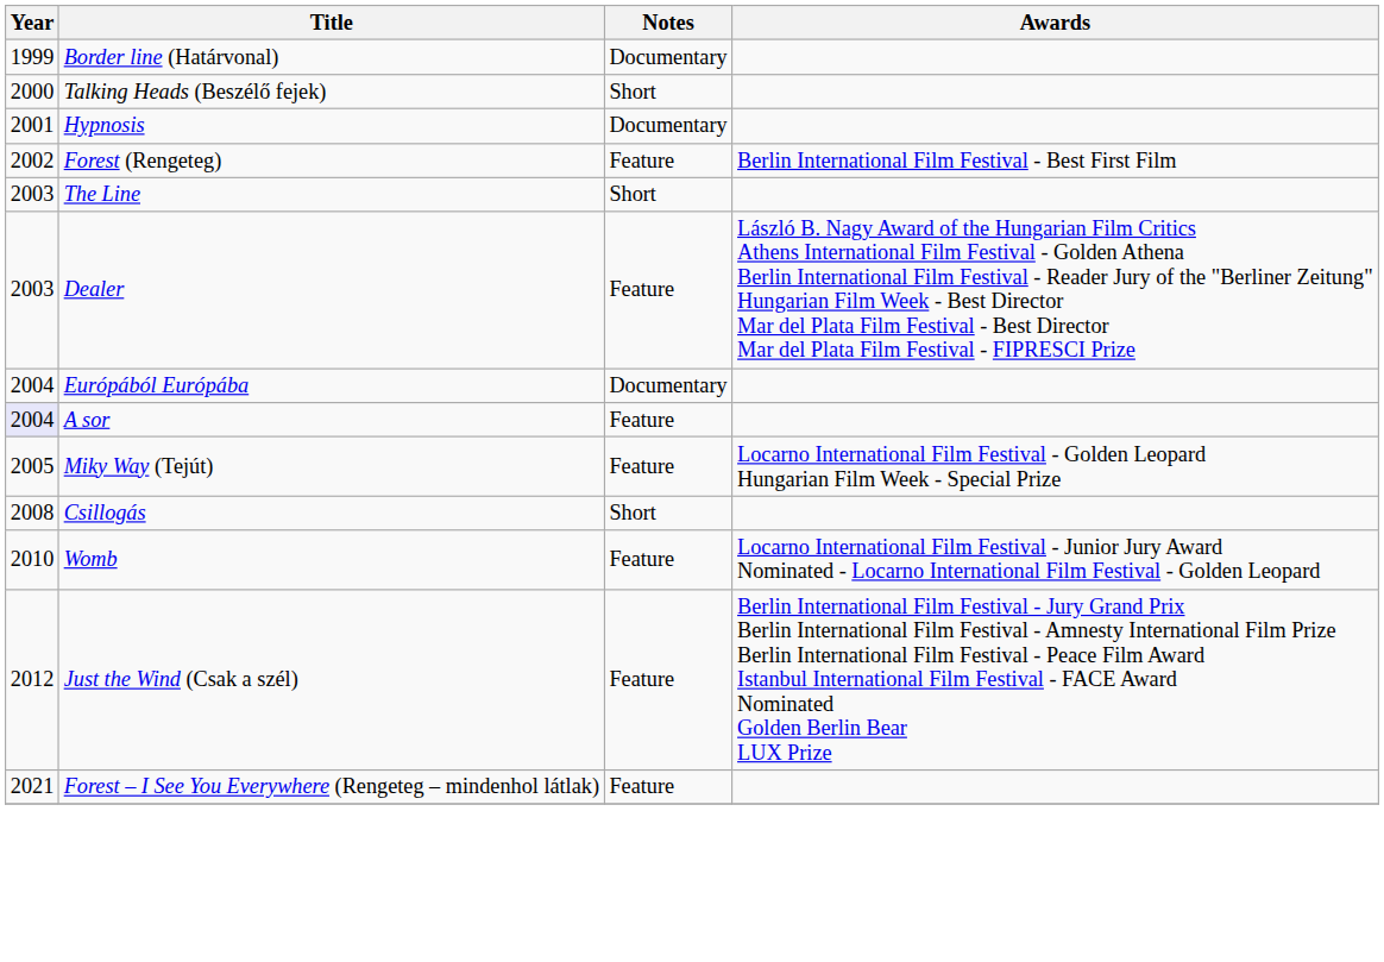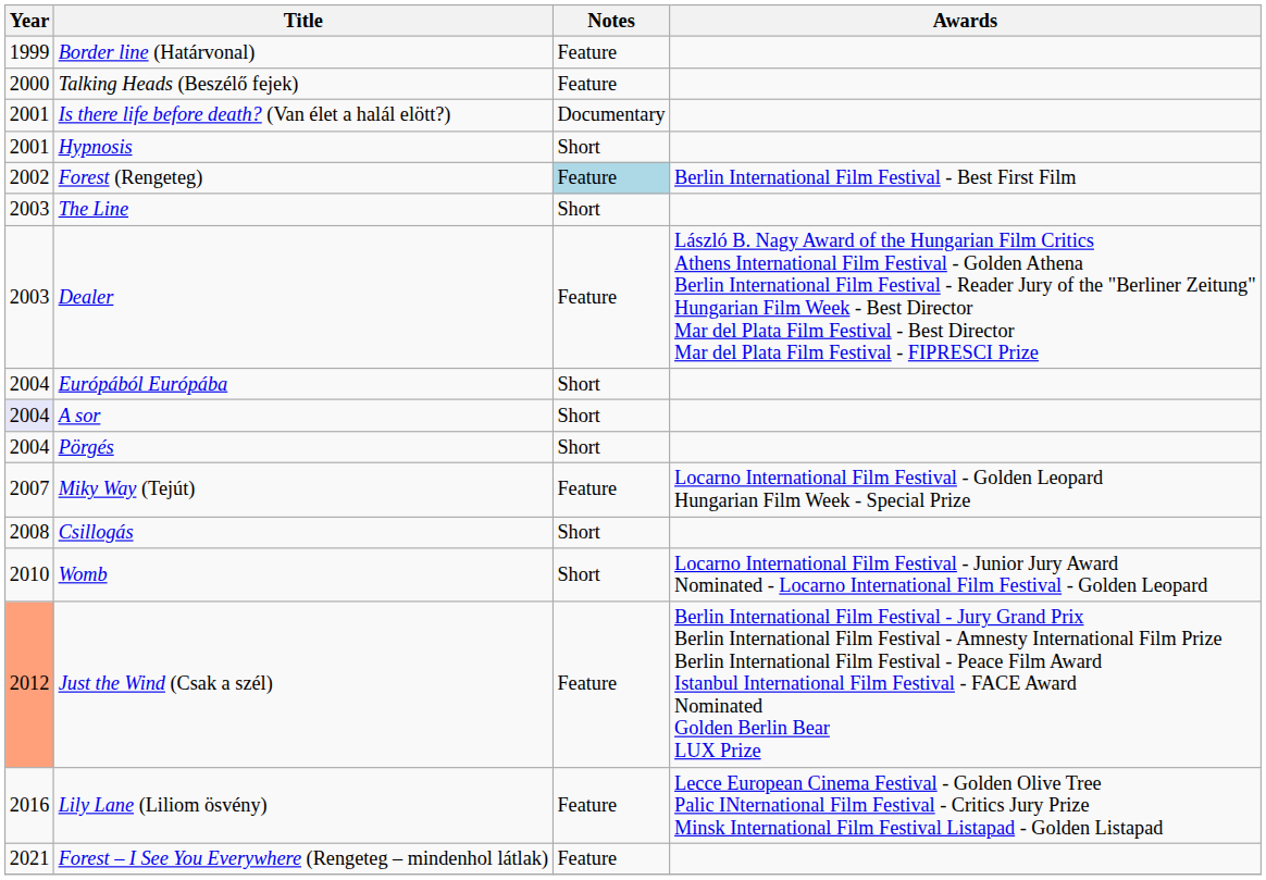Border line (Határvonal) | Notes: Documentary -> Feature
Talking Heads (Beszélő fejek) | Notes: Short -> Feature
+ row: 2001 | Is there life before death? (Van élet a halál elött?) | Documentary
Hypnosis | Notes: Documentary -> Short
Forest (Rengeteg) | Notes: no background -> lightblue background
Európából Európába | Notes: Documentary -> Short
A sor | Notes: Feature -> Short
+ row: 2004 | Pörgés | Short
Miky Way (Tejút) | Year: 2005 -> 2007
Womb | Notes: Feature -> Short
Just the Wind (Csak a szél) | Year: no background -> lightsalmon background
+ row: 2016 | Lily Lane (Liliom ösvény) | Feature | Lecce European Cinema Festival - Golden Olive Tree Palic INternational Film Festival - Critics Jury Prize Minsk International Film Festival Listapad - Golden Listapad
